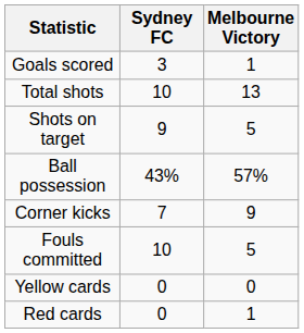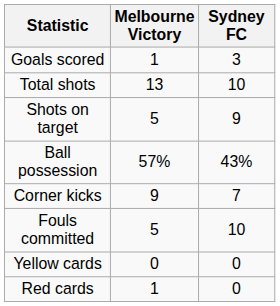columns swapped: Melbourne Victory <-> Sydney FC
